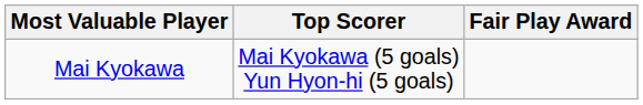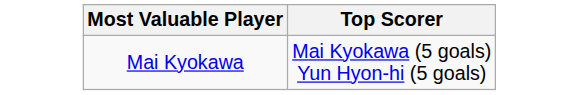- column: Fair Play Award
